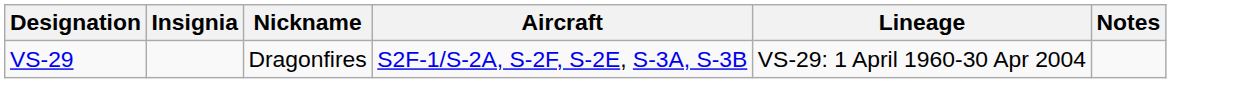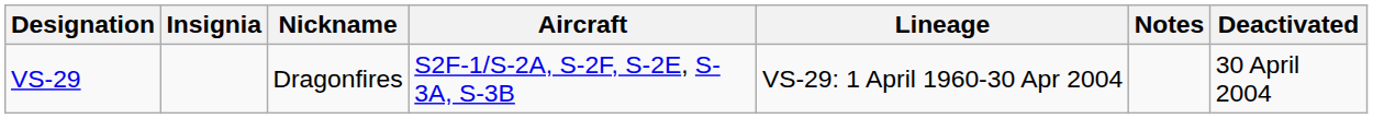+ column: Deactivated | 30 April 2004
